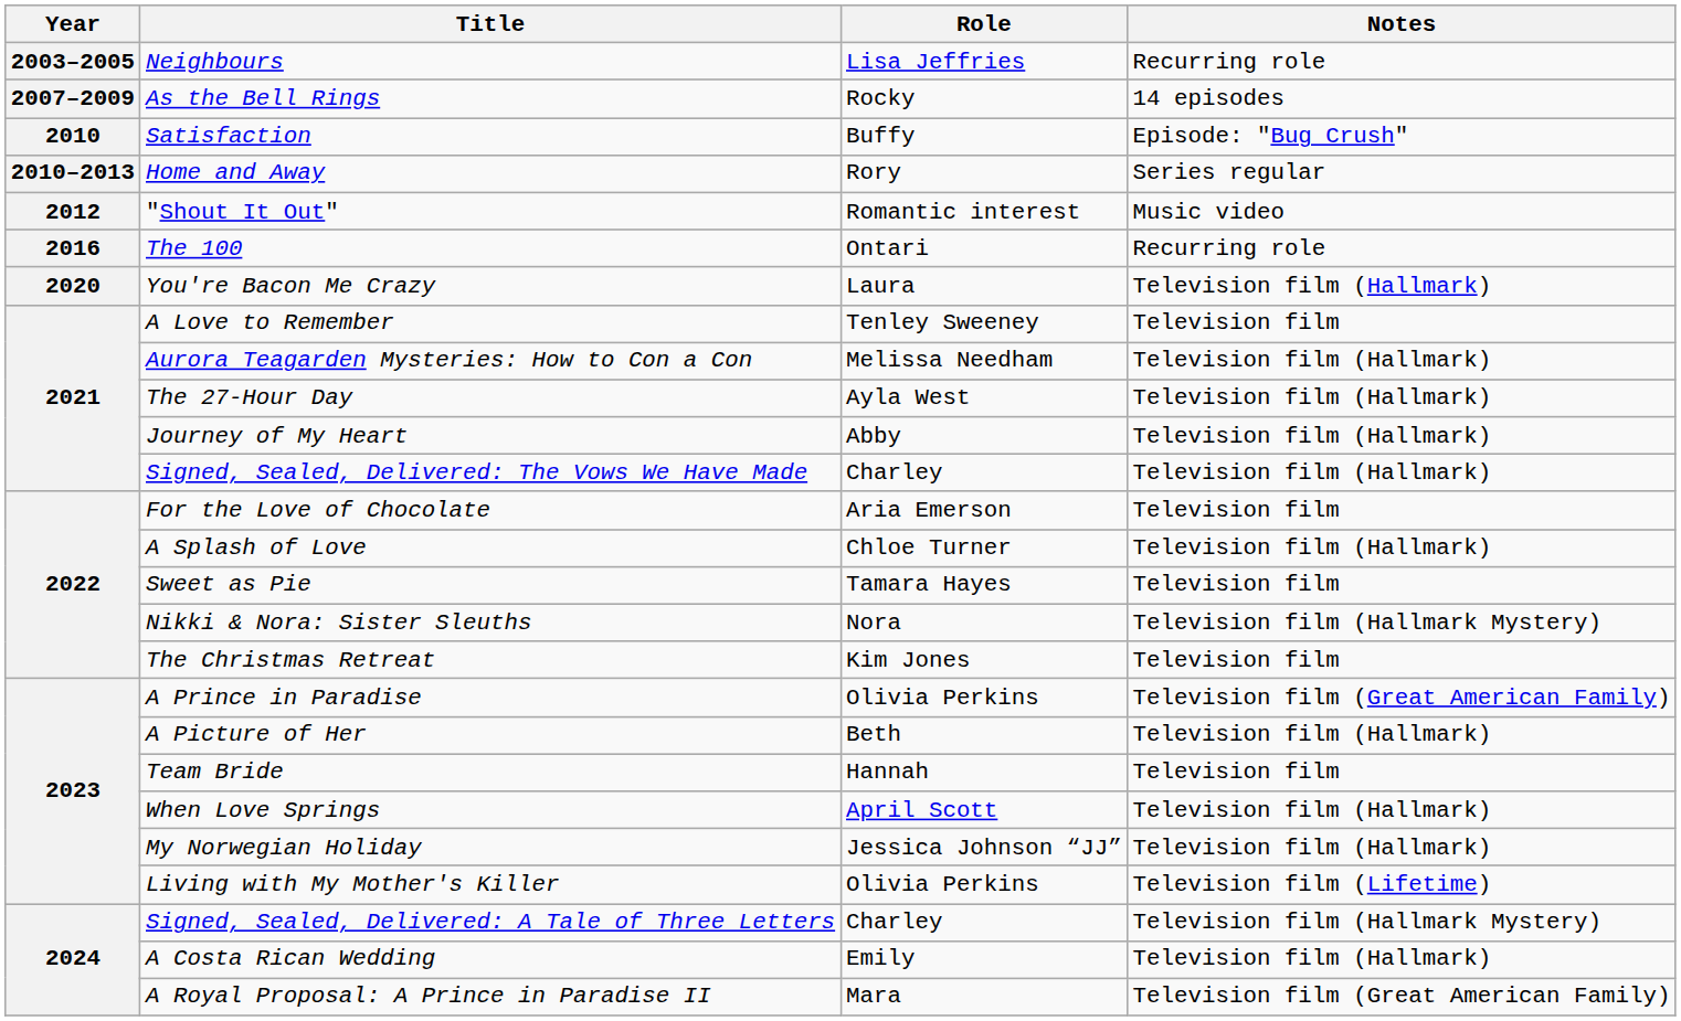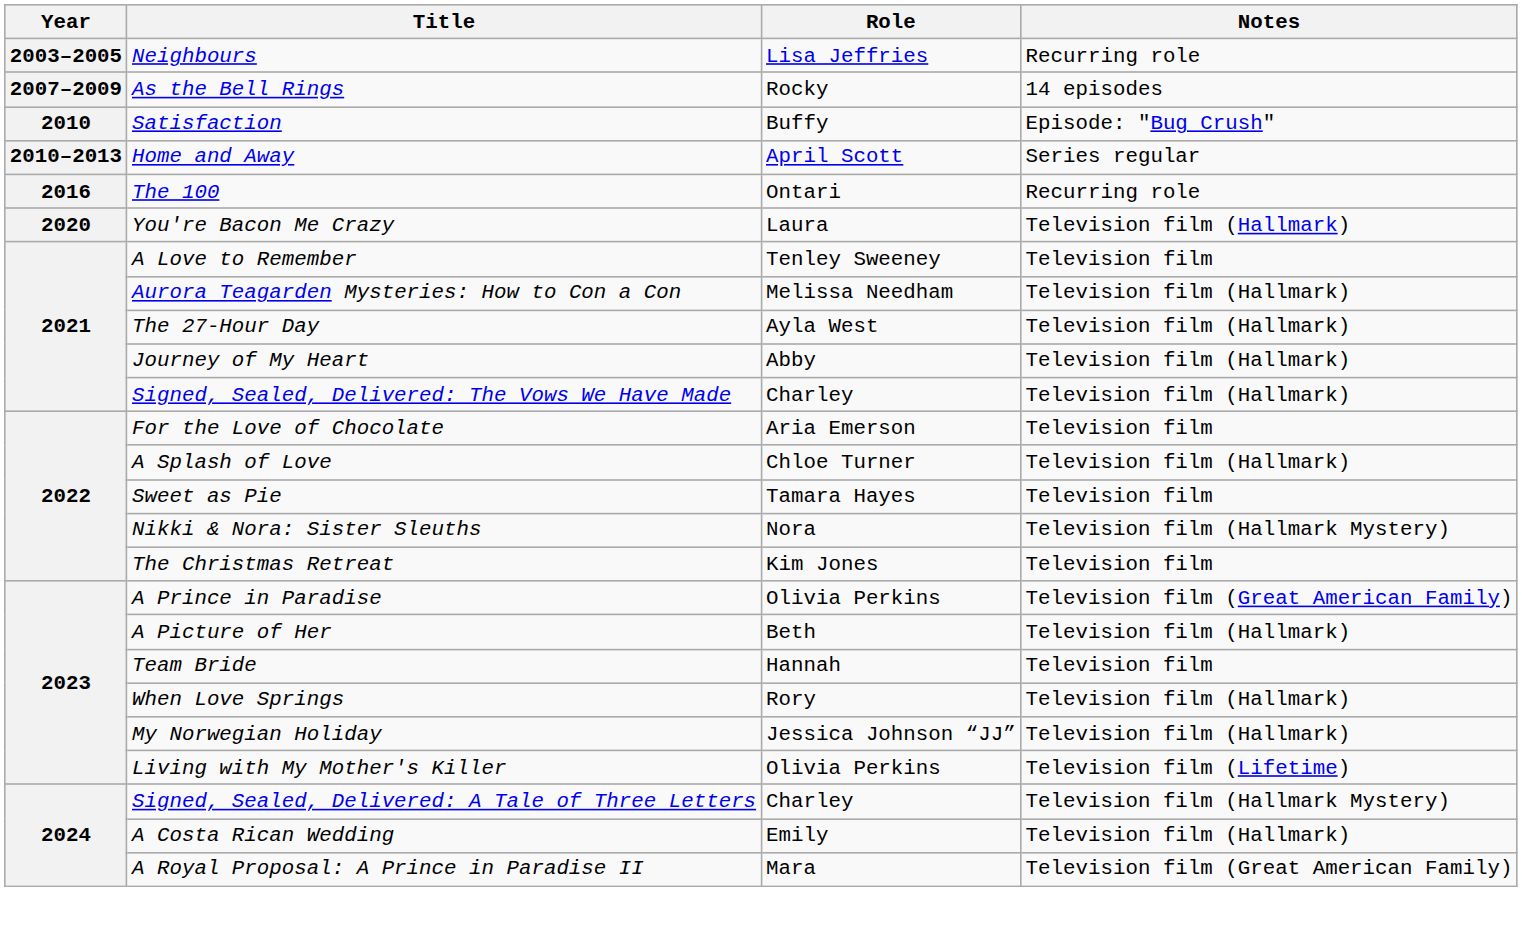Home and Away | Role: Rory -> April Scott
- row: 2012 | "Shout It Out" | Romantic interest | Music video
When Love Springs | Role: April Scott -> Rory
